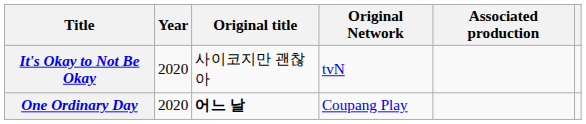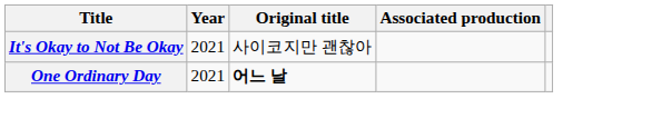- column: Original Network | tvN | Coupang Play
It's Okay to Not Be Okay | Year: 2020 -> 2021
One Ordinary Day | Year: 2020 -> 2021
